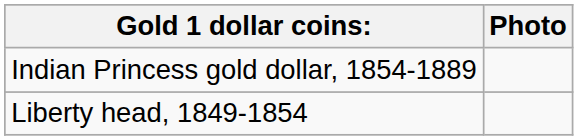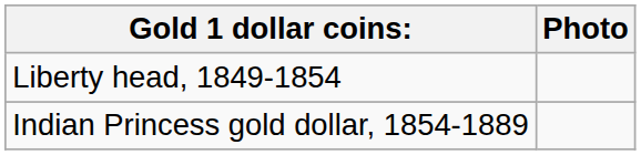rows swapped: Liberty head, 1849-1854 <-> Indian Princess gold dollar, 1854-1889
